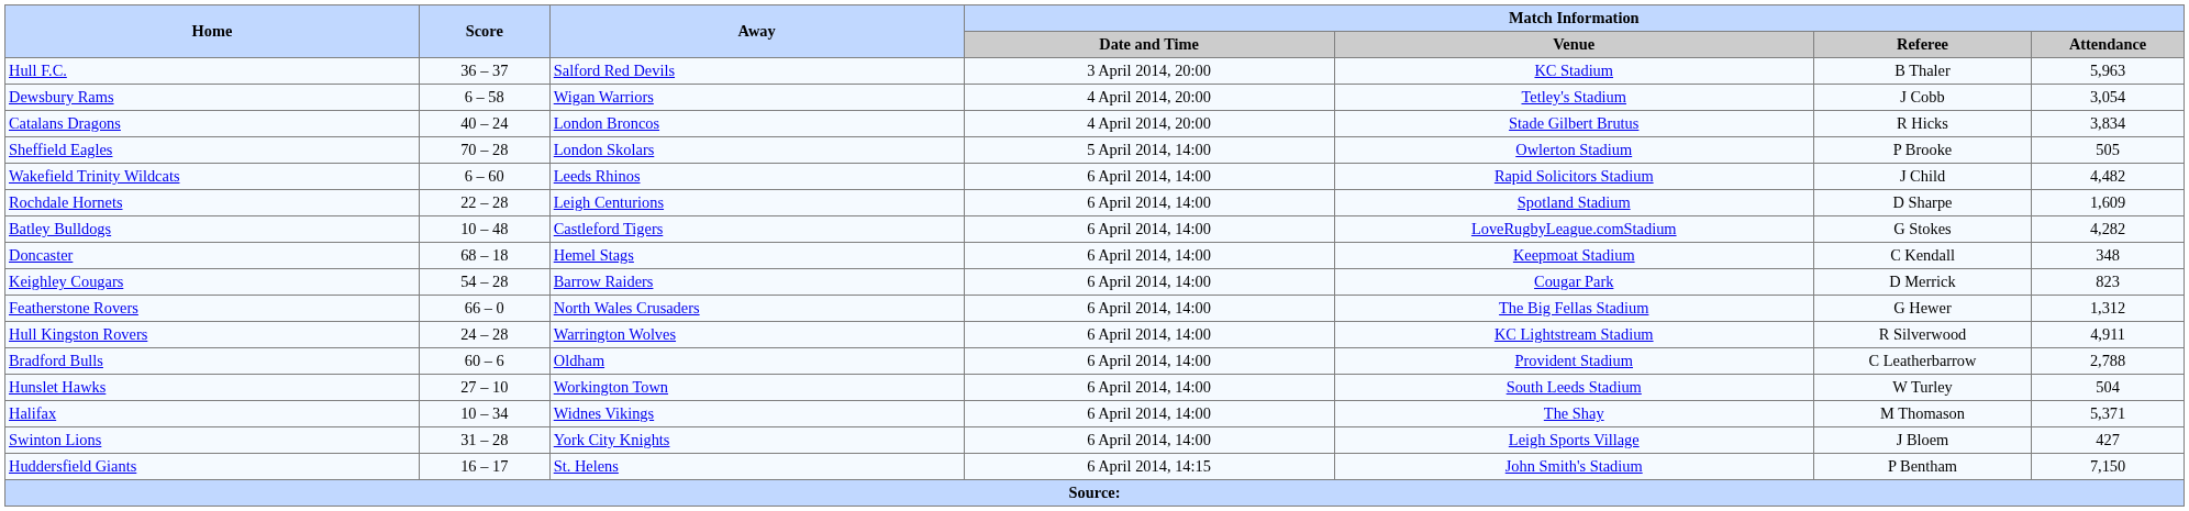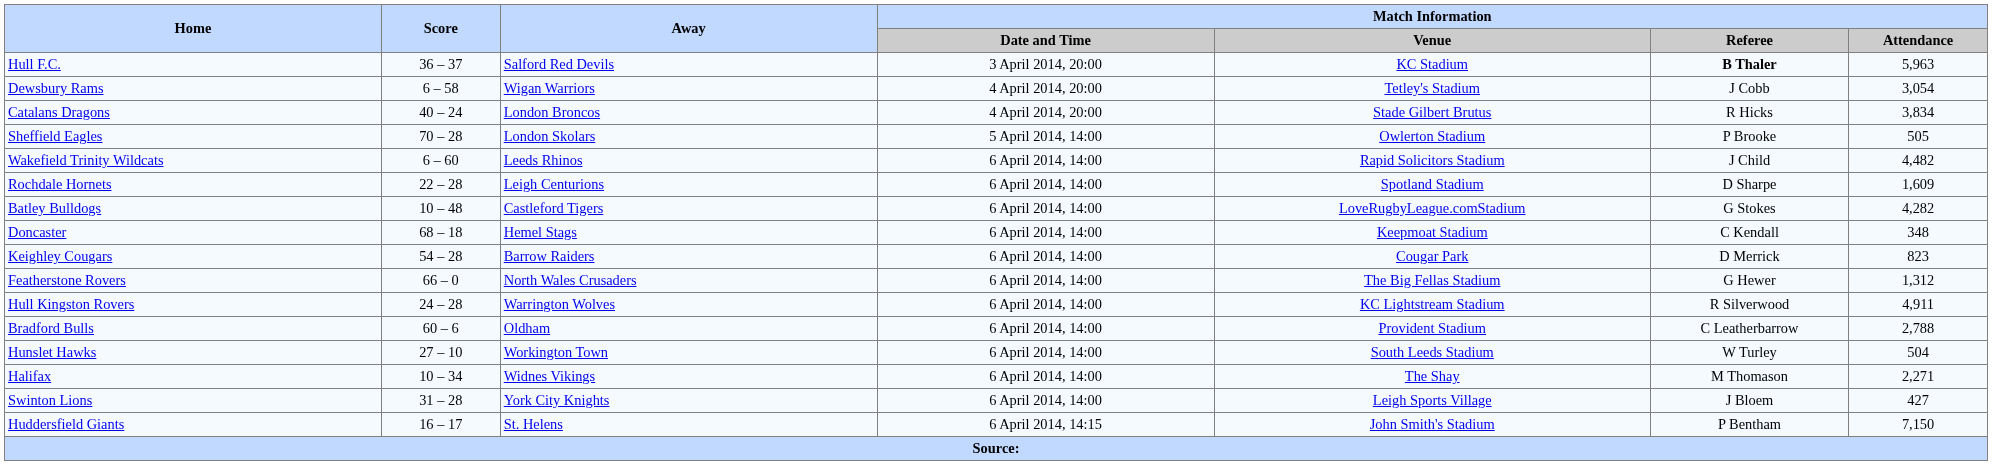Hull F.C. | Match Information / Referee: normal -> bold
Halifax | Match Information / Attendance: 5,371 -> 2,271
